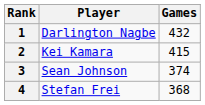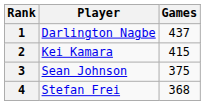1 | Games: 432 -> 437
3 | Games: 374 -> 375
